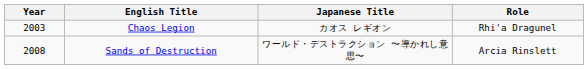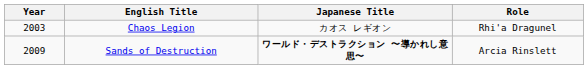Sands of Destruction | Year: 2008 -> 2009
Sands of Destruction | Japanese Title: normal -> bold
